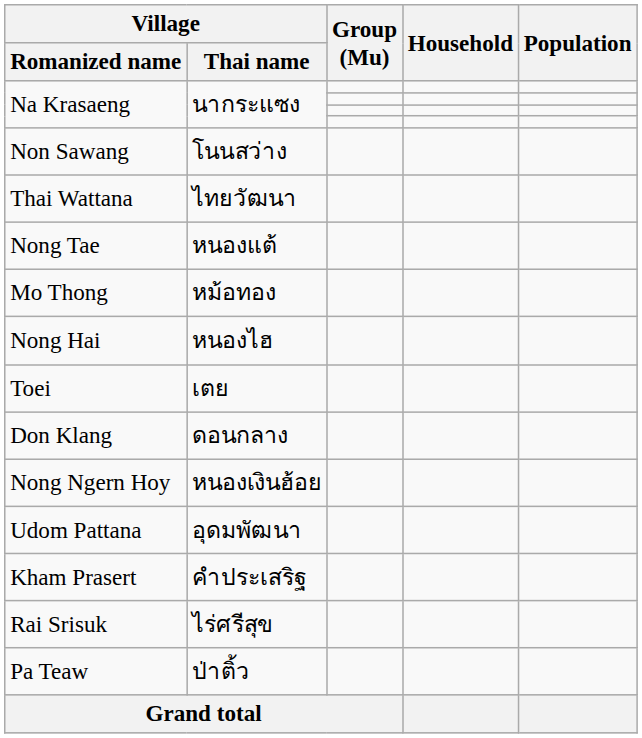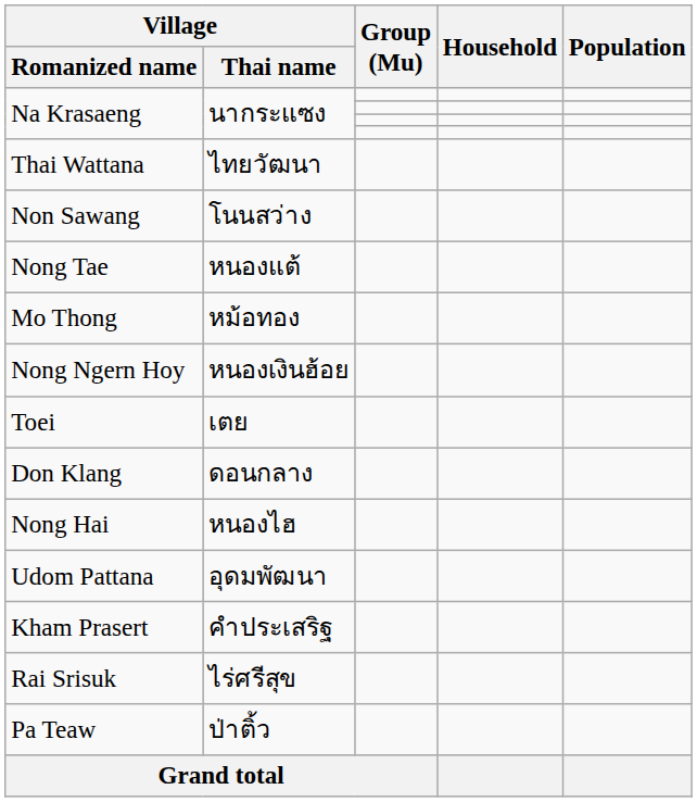rows swapped: Thai Wattana <-> Non Sawang
rows swapped: Nong Ngern Hoy <-> Nong Hai
